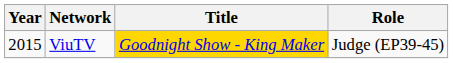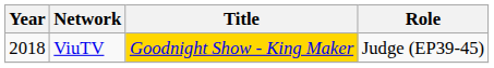ViuTV | Year: 2015 -> 2018
